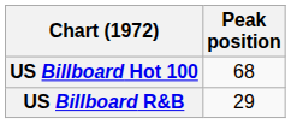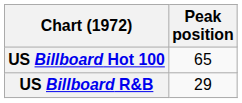US Billboard Hot 100 | Peak position: 68 -> 65
